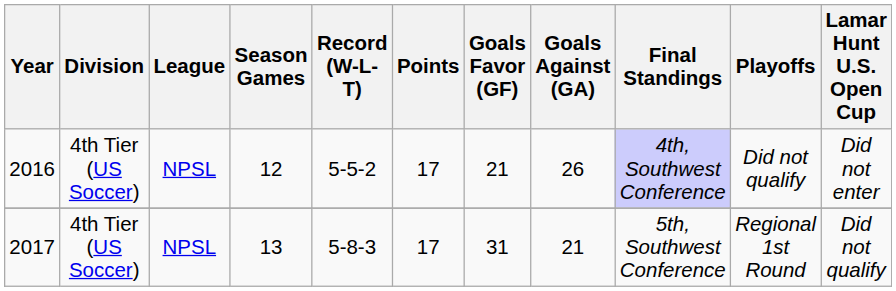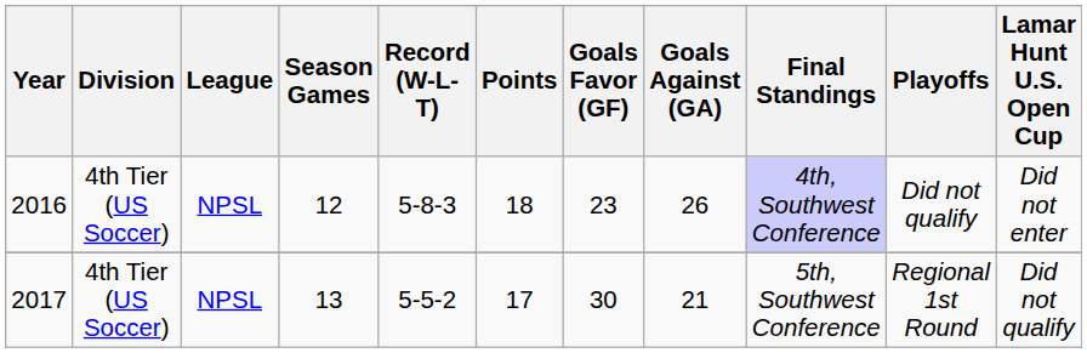2016 | Record (W-L-T): 5-5-2 -> 5-8-3
2016 | Points: 17 -> 18
2016 | Goals Favor (GF): 21 -> 23
2017 | Record (W-L-T): 5-8-3 -> 5-5-2
2017 | Goals Favor (GF): 31 -> 30
